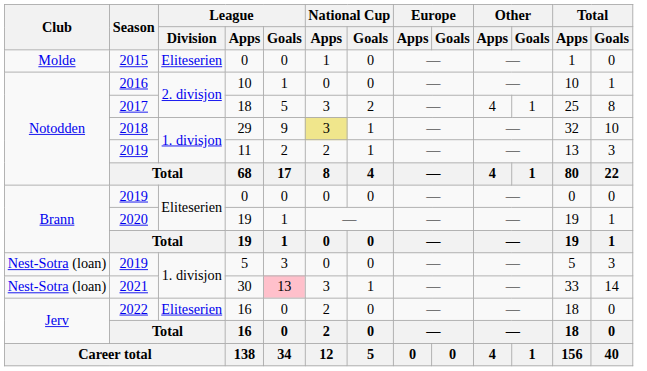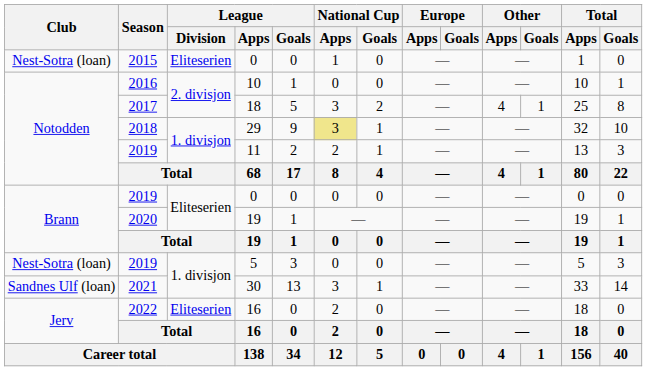2015 / 0 | Club: Molde -> Nest-Sotra (loan)
30 | Club: Nest-Sotra (loan) -> Sandnes Ulf (loan)
30 | League / Goals: pink background -> no background
